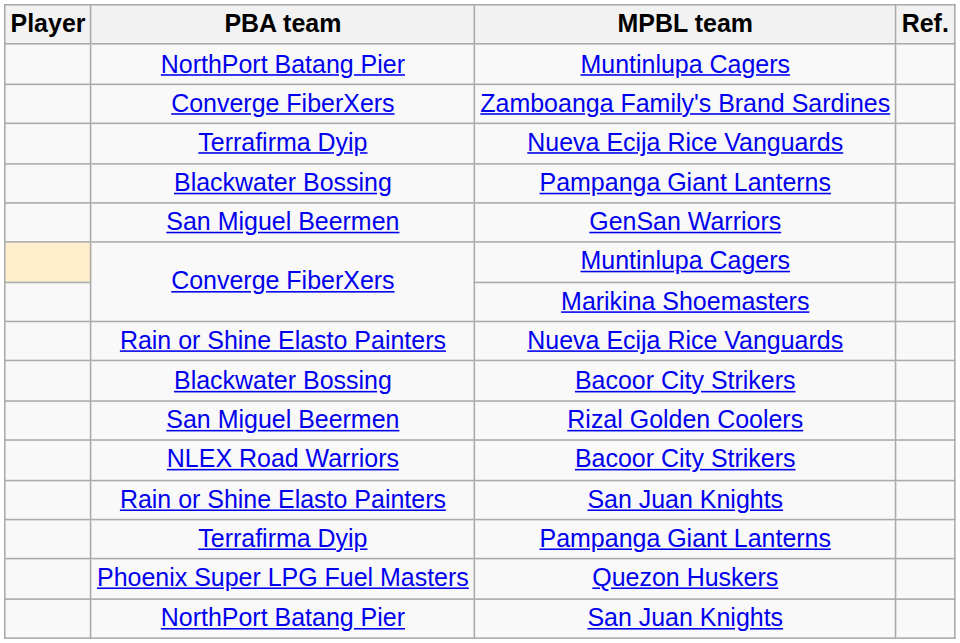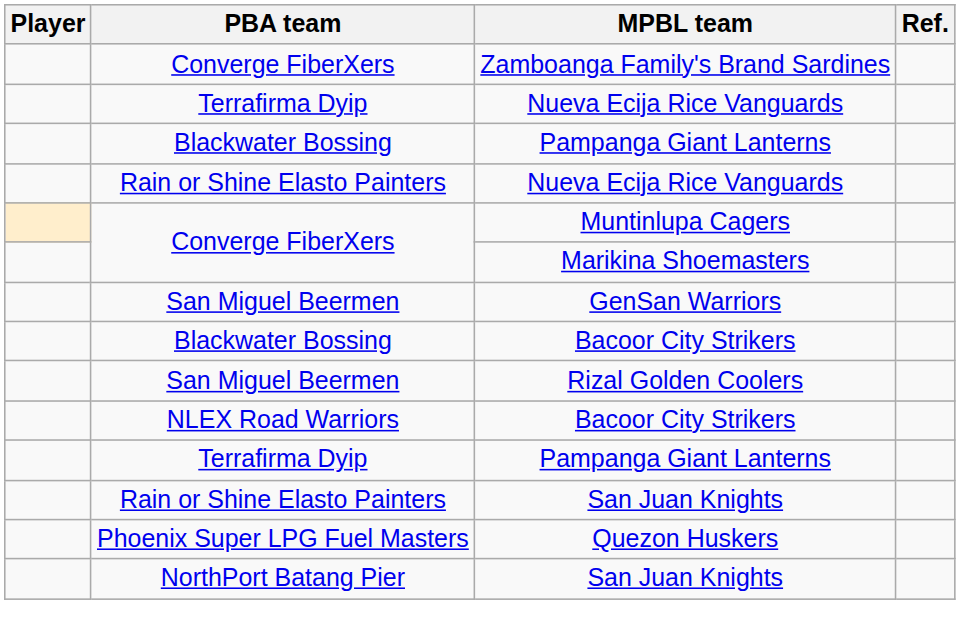- row: NorthPort Batang Pier | Muntinlupa Cagers
rows swapped: Rain or Shine Elasto Painters / Nueva Ecija Rice Vanguards <-> GenSan Warriors
rows swapped: Rain or Shine Elasto Painters / San Juan Knights <-> Terrafirma Dyip / Pampanga Giant Lanterns
